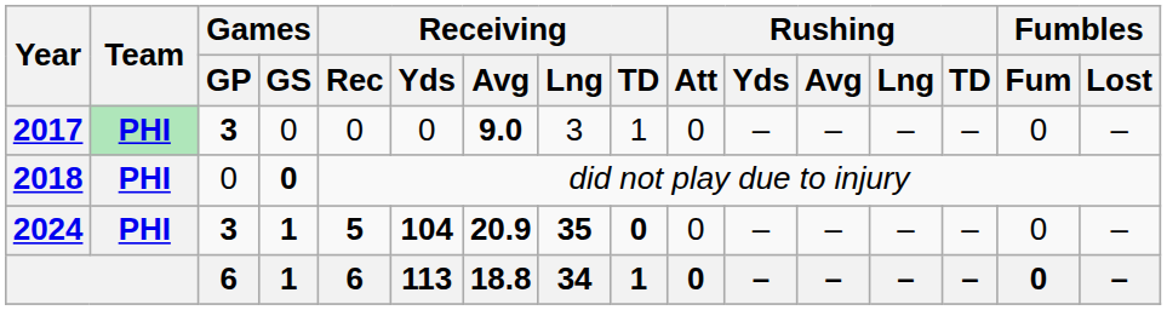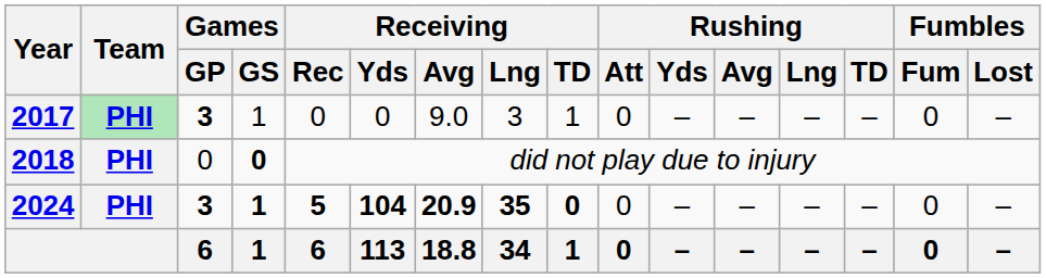2017 | Games / GS: 0 -> 1
2017 | Receiving / Avg: bold -> normal
